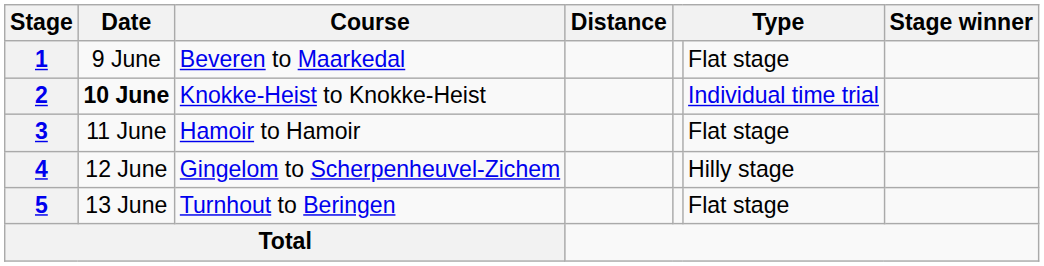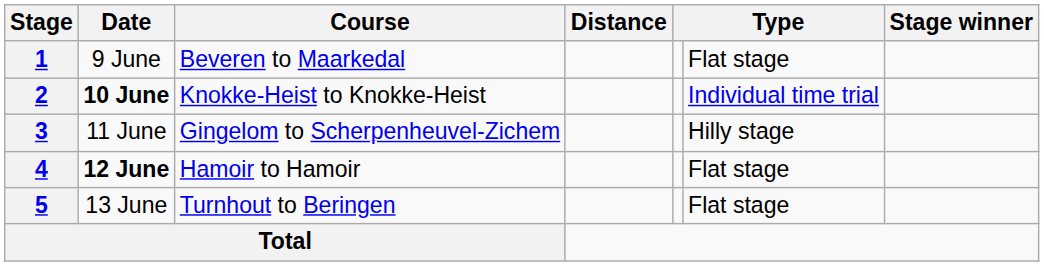3 | Course: Hamoir to Hamoir -> Gingelom to Scherpenheuvel-Zichem
3 | column 6: Flat stage -> Hilly stage
4 | Date: normal -> bold
4 | Course: Gingelom to Scherpenheuvel-Zichem -> Hamoir to Hamoir
4 | column 6: Hilly stage -> Flat stage
